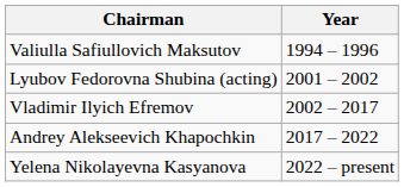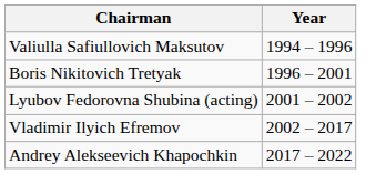+ row: Boris Nikitovich Tretyak | 1996 – 2001
- row: Yelena Nikolayevna Kasyanova | 2022 – present
